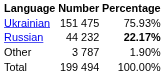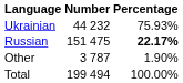Ukrainian | Number: 151 475 -> 44 232
Russian | Number: 44 232 -> 151 475
